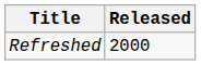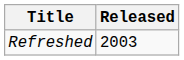Refreshed | Released: 2000 -> 2003
